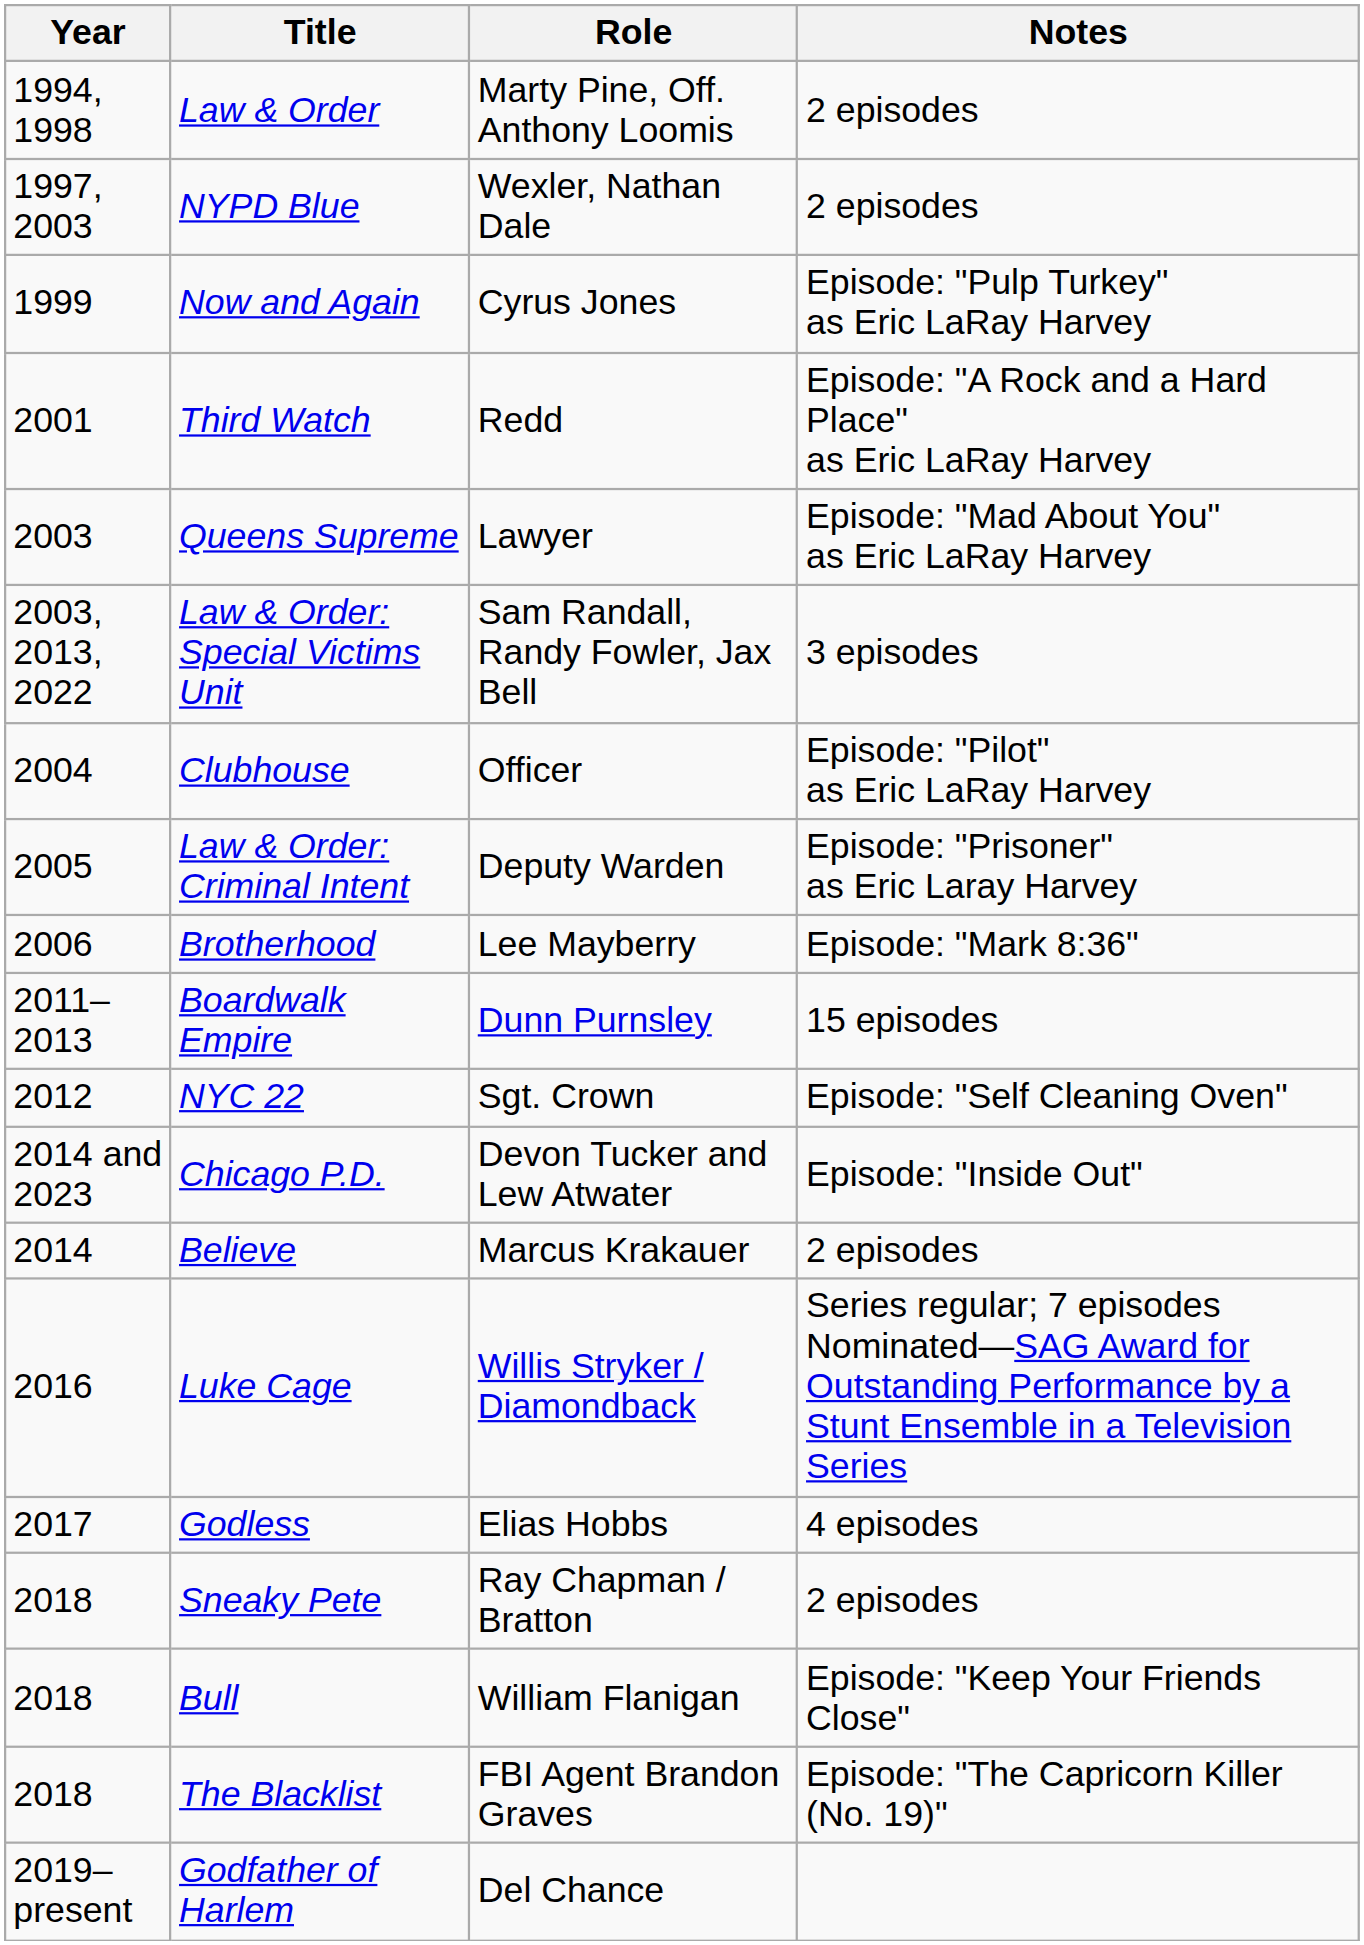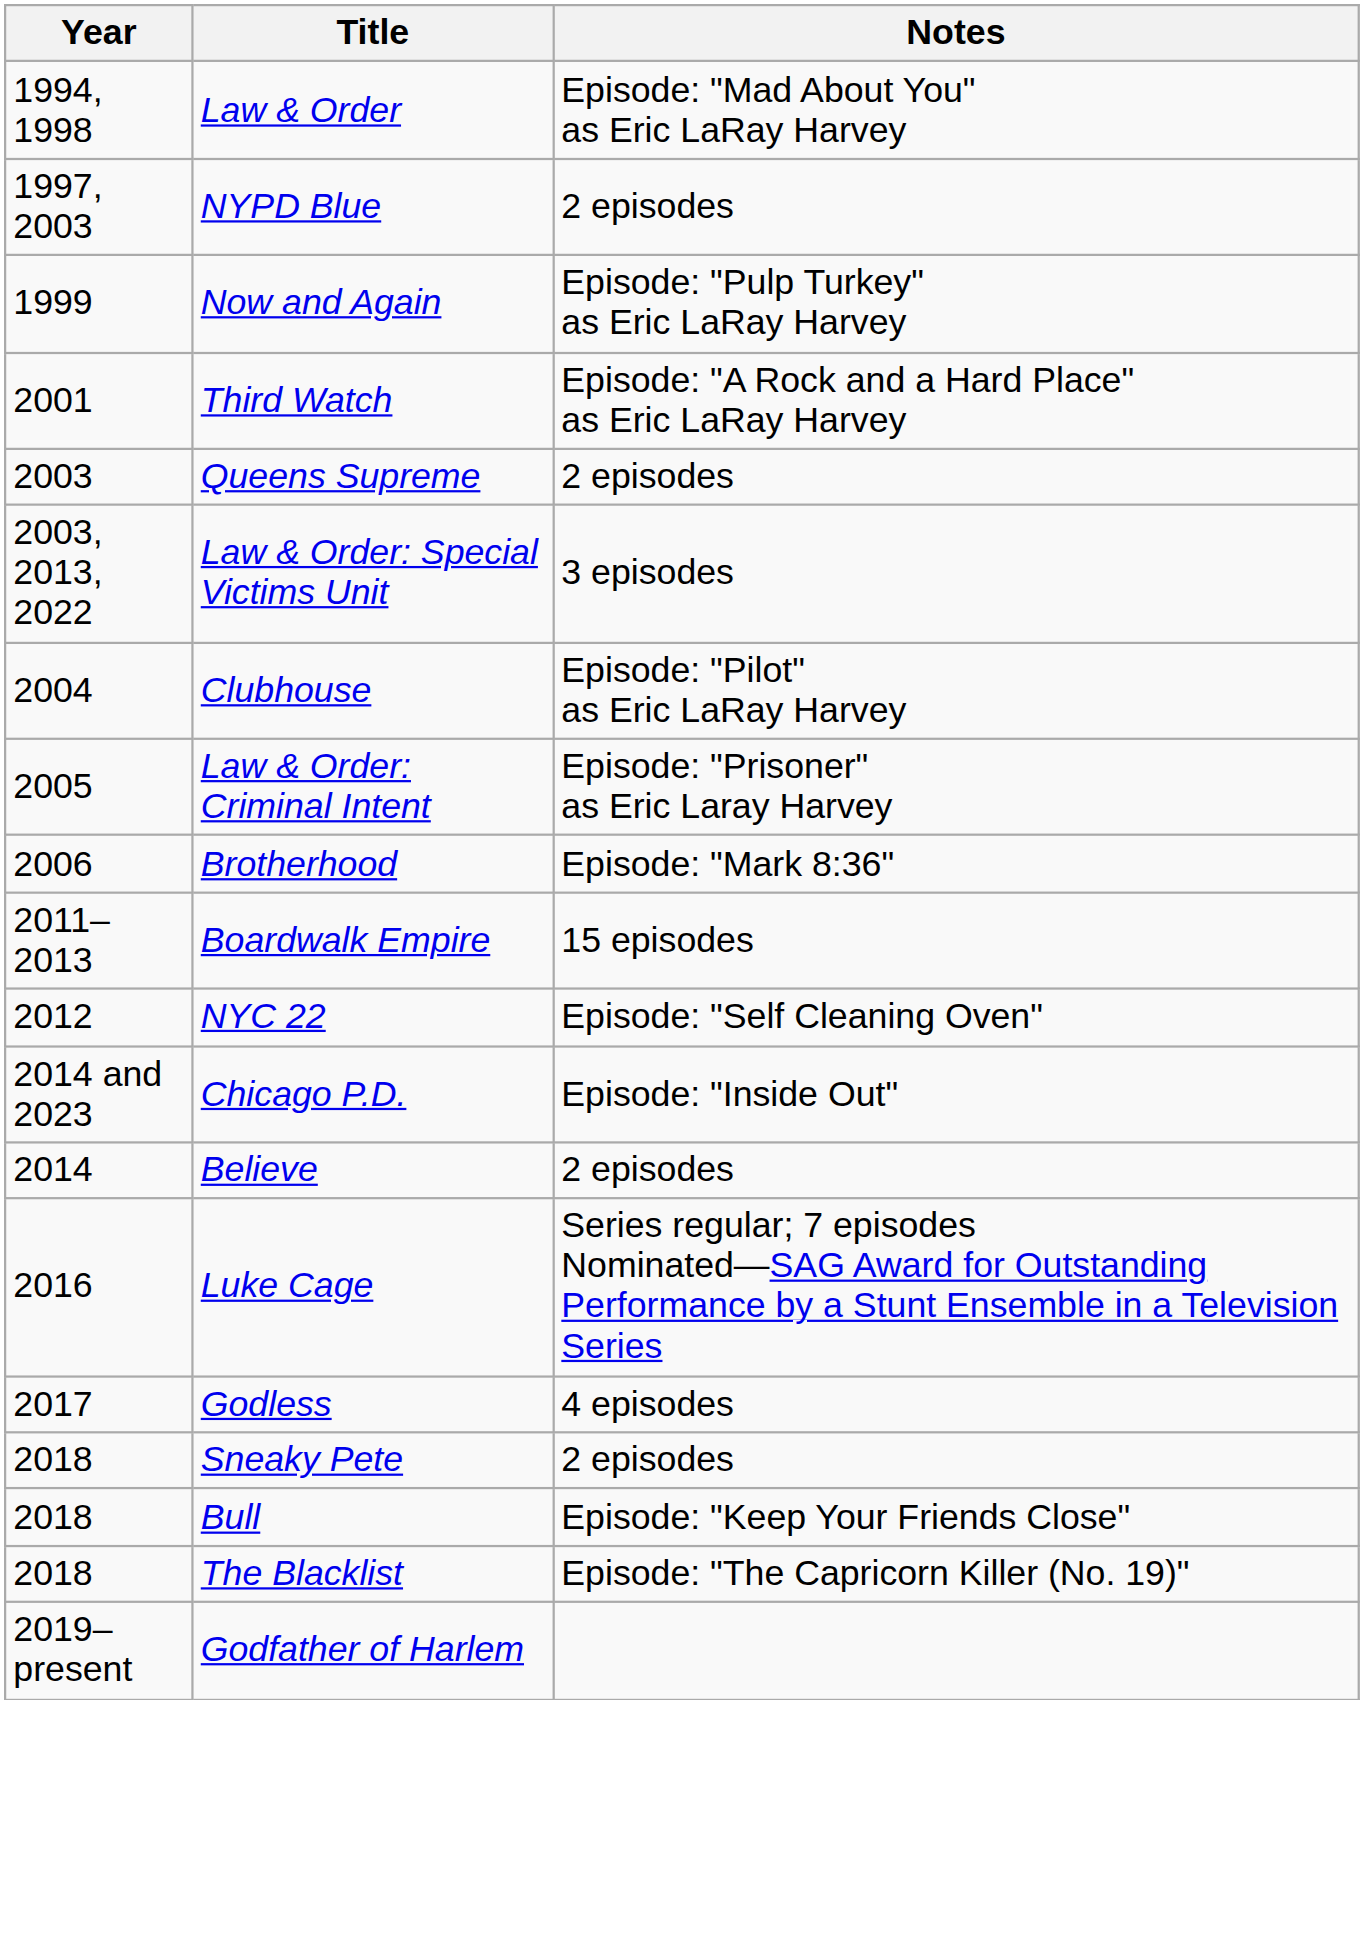- column: Role | Marty Pine, Off. Anthony Loomis | Wexler, Nathan Dale | Cyrus Jones | Redd | Lawyer | Sam Randall, Randy Fowler, Jax Bell | Officer | Deputy Warden | Lee Mayberry | Dunn Purnsley | Sgt. Crown | Devon Tucker and Lew Atwater | Marcus Krakauer | Willis Stryker / Diamondback | Elias Hobbs | Ray Chapman / Bratton | William Flanigan | FBI Agent Brandon Graves | Del Chance
Law & Order | Notes: 2 episodes -> Episode: "Mad About You" as Eric LaRay Harvey
Queens Supreme | Notes: Episode: "Mad About You" as Eric LaRay Harvey -> 2 episodes
